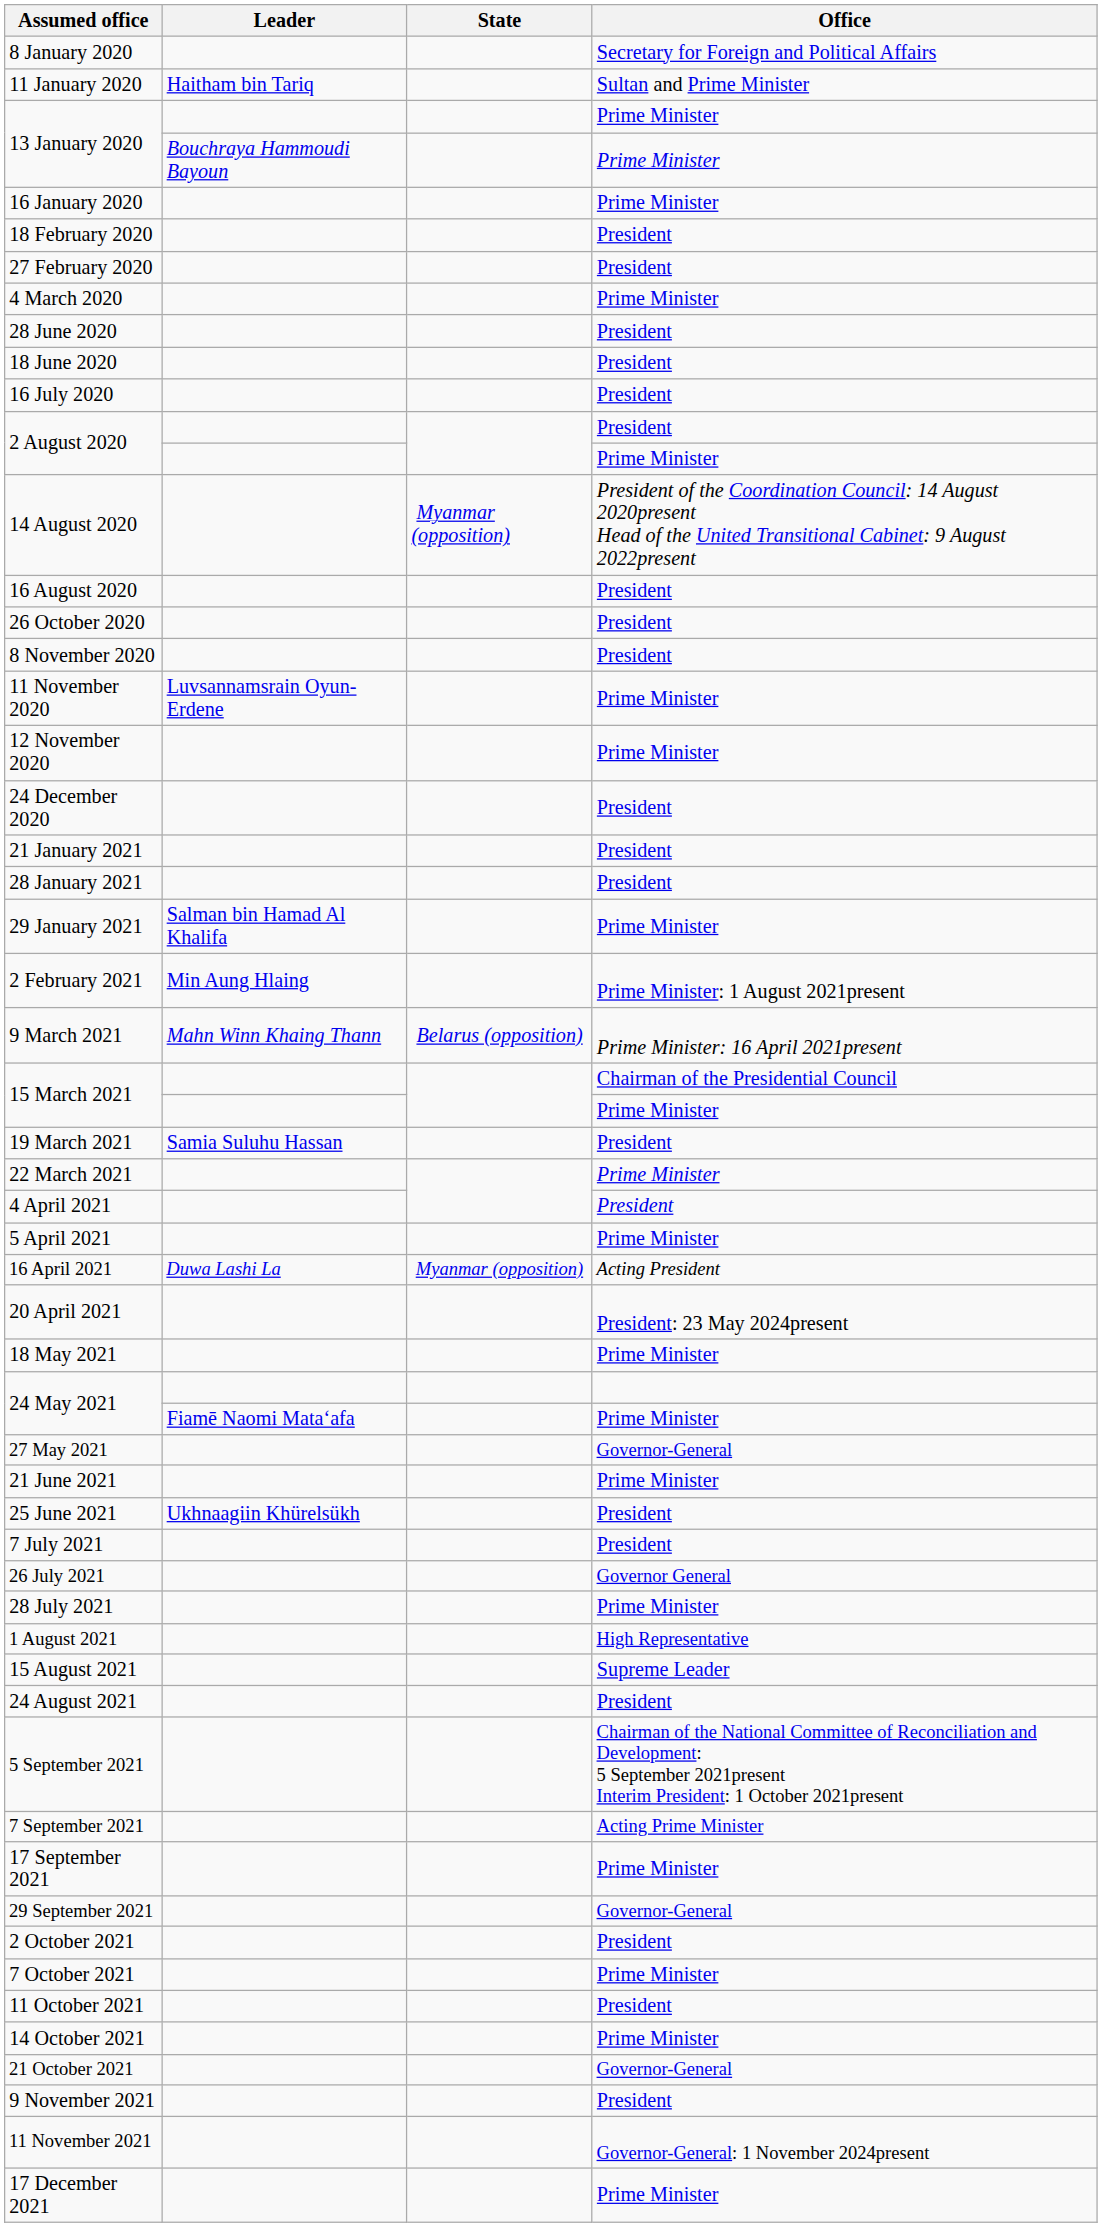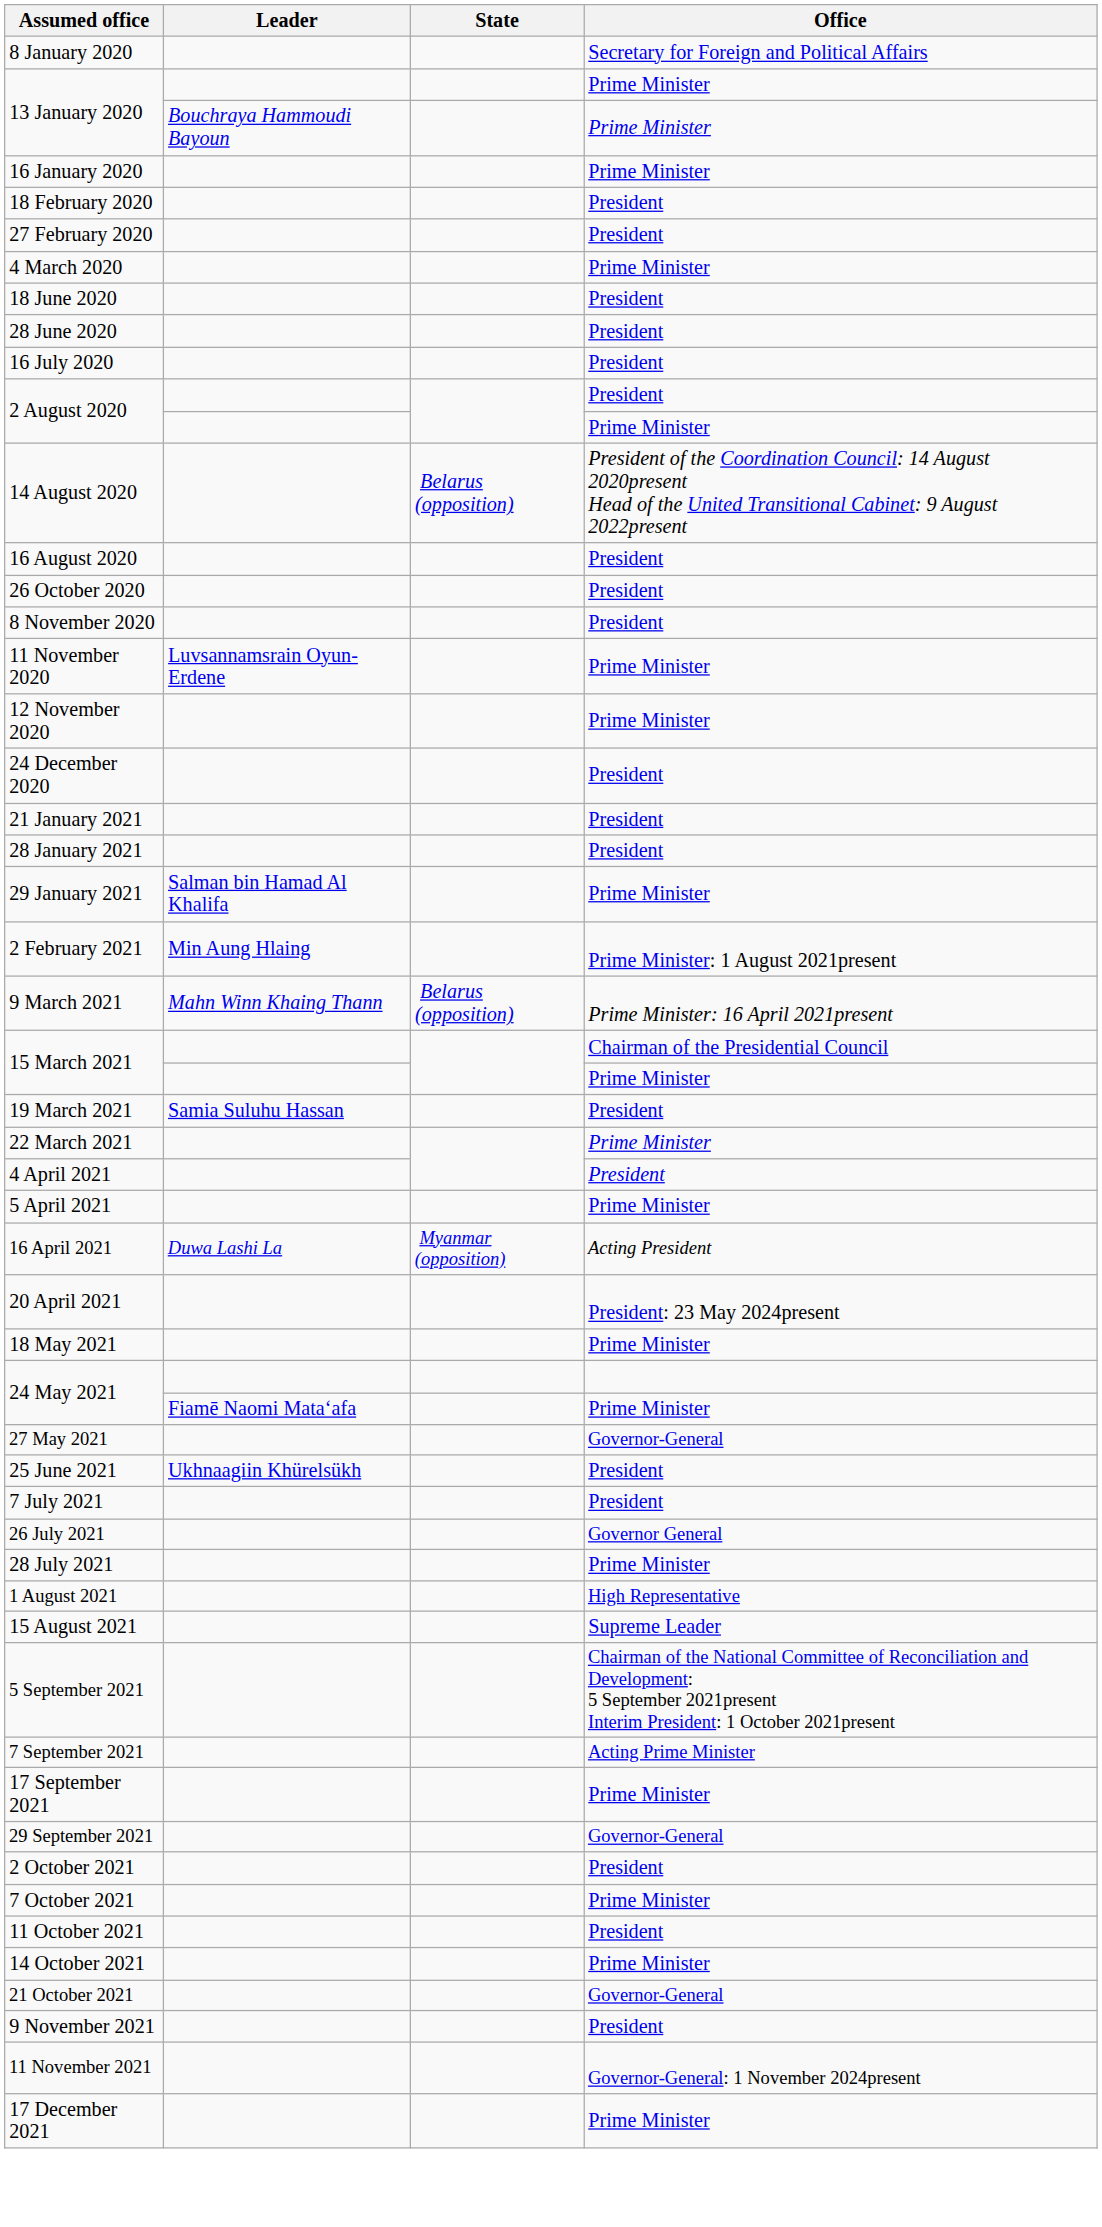- row: 11 January 2020 | Haitham bin Tariq | Sultan and Prime Minister
rows swapped: 18 June 2020 <-> 28 June 2020
14 August 2020 | State: Myanmar (opposition) -> Belarus (opposition)
- row: 21 June 2021 | Prime Minister
- row: 24 August 2021 | President
